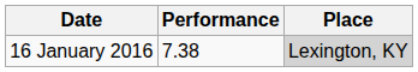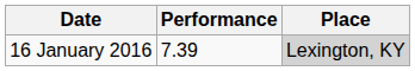16 January 2016 | Performance: 7.38 -> 7.39
